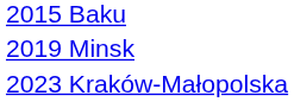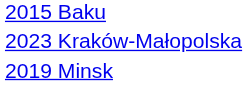rows swapped: 2019 Minsk <-> 2023 Kraków-Małopolska
